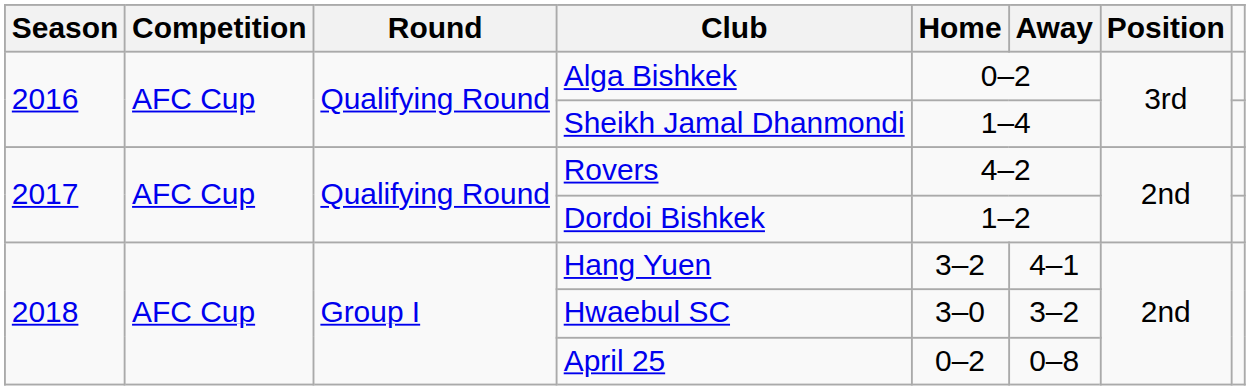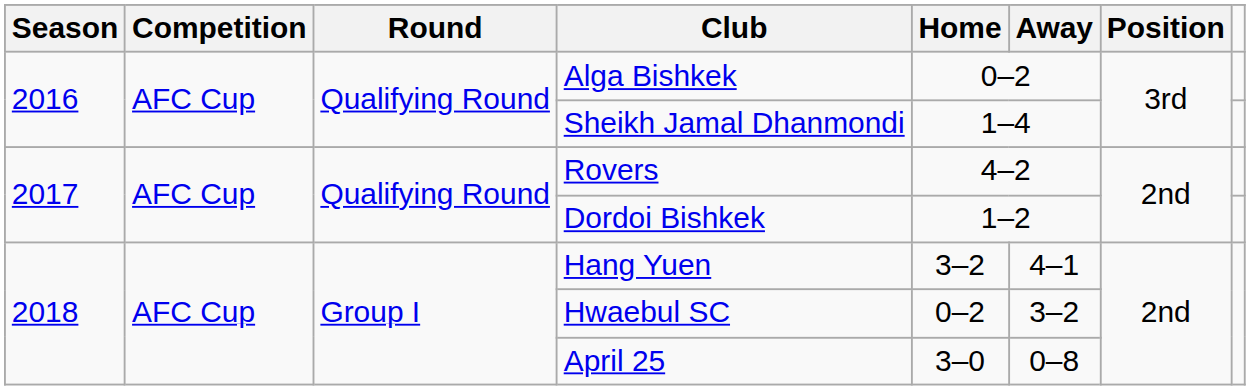Hwaebul SC | Home: 3–0 -> 0–2
April 25 | Home: 0–2 -> 3–0
